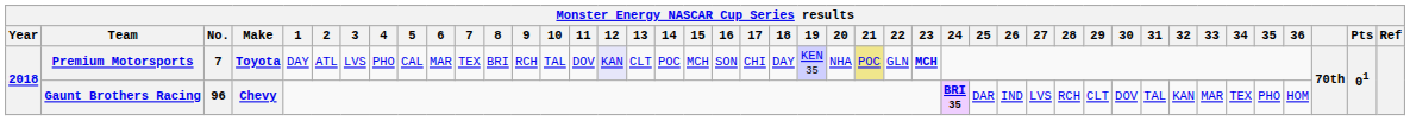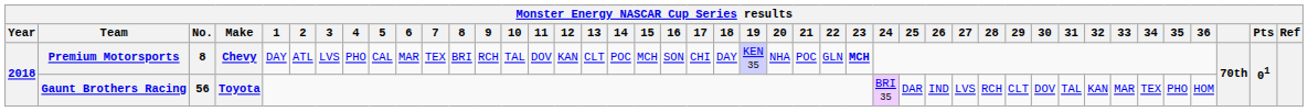Premium Motorsports | No.: 7 -> 8
Premium Motorsports | Make: Toyota -> Chevy
Premium Motorsports | 12: lavender background -> no background
Premium Motorsports | 21: khaki background -> no background
Gaunt Brothers Racing | No.: 96 -> 56
Gaunt Brothers Racing | Make: Chevy -> Toyota
Gaunt Brothers Racing | 24: bold -> normal
